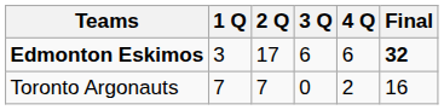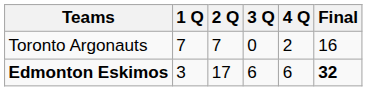rows swapped: Edmonton Eskimos <-> Toronto Argonauts
